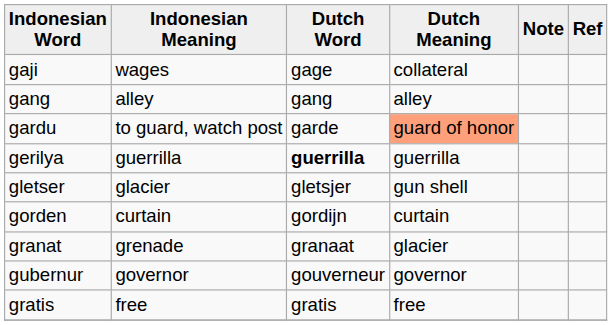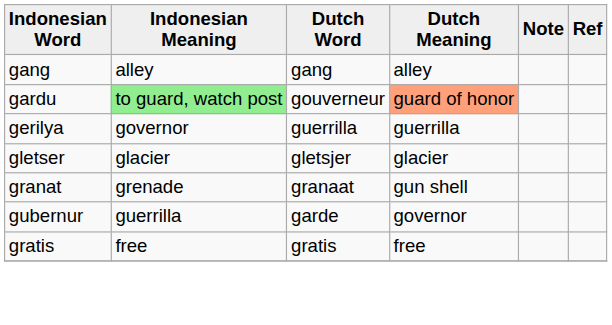- row: gaji | wages | gage | collateral
gardu | Indonesian Meaning: no background -> lightgreen background
gardu | Dutch Word: garde -> gouverneur
gerilya | Indonesian Meaning: guerrilla -> governor
gerilya | Dutch Word: bold -> normal
gletser | Dutch Meaning: gun shell -> glacier
- row: gorden | curtain | gordijn | curtain
granat | Dutch Meaning: glacier -> gun shell
gubernur | Indonesian Meaning: governor -> guerrilla
gubernur | Dutch Word: gouverneur -> garde
